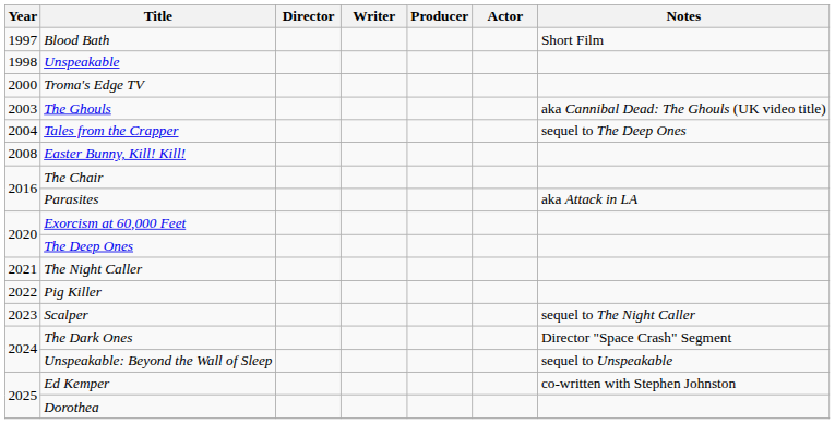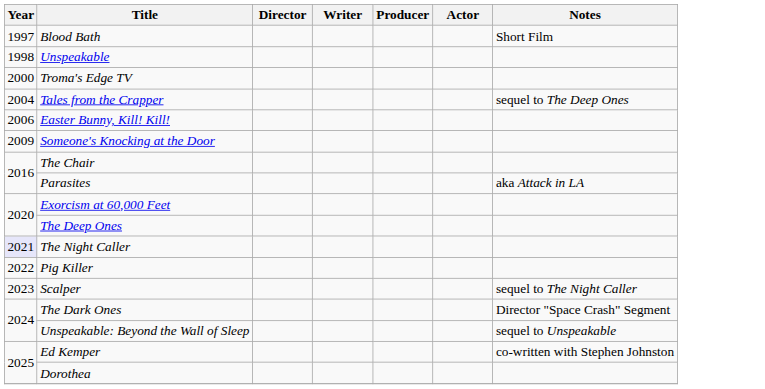- row: 2003 | The Ghouls | aka Cannibal Dead: The Ghouls (UK video title)
Easter Bunny, Kill! Kill! | Year: 2008 -> 2006
+ row: 2009 | Someone's Knocking at the Door
The Night Caller | Year: no background -> lavender background
